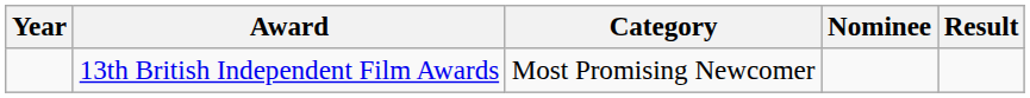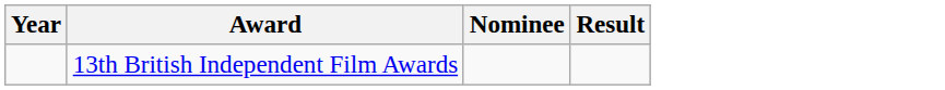- column: Category | Most Promising Newcomer
